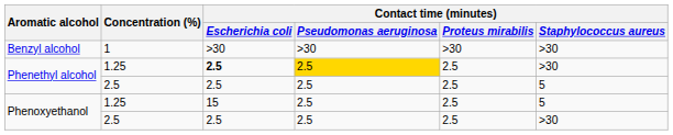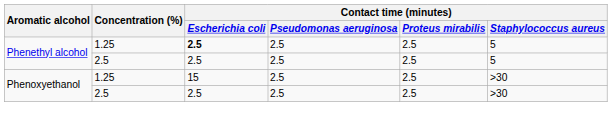- row: Benzyl alcohol | 1 | >30 | >30 | >30 | >30
Phenethyl alcohol / 1.25 | Contact time (minutes) / Pseudomonas aeruginosa: gold background -> no background
Phenethyl alcohol / 1.25 | Contact time (minutes) / Staphylococcus aureus: >30 -> 5
Phenoxyethanol / 1.25 | Contact time (minutes) / Staphylococcus aureus: 5 -> >30
